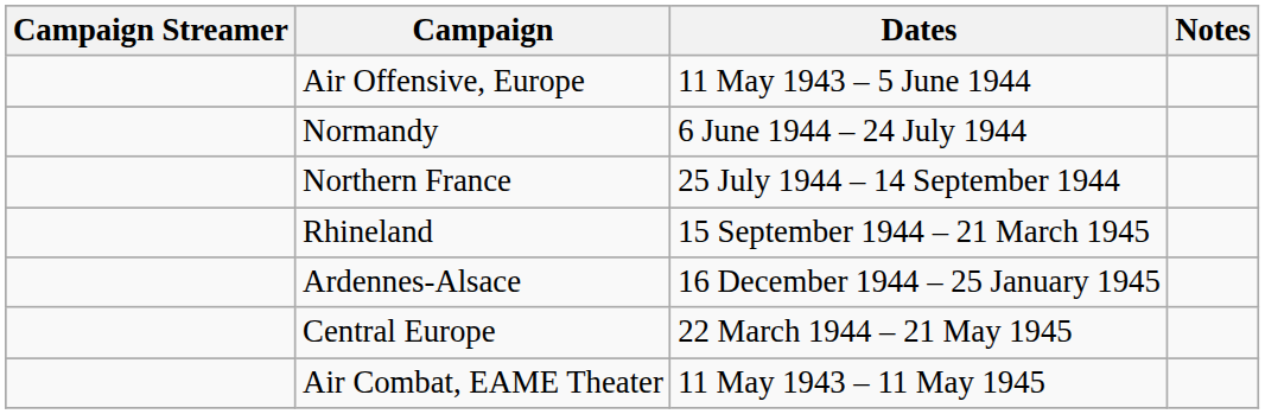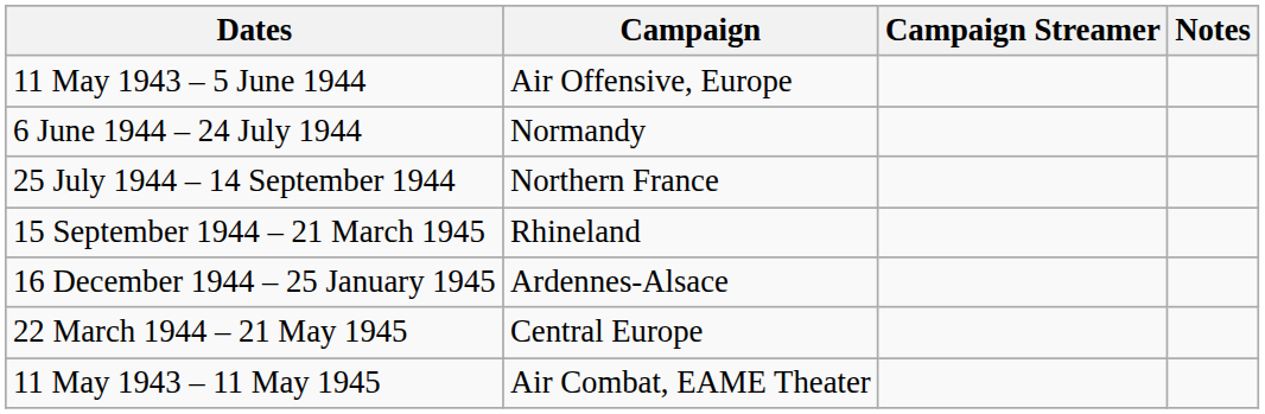columns swapped: Campaign Streamer <-> Dates
